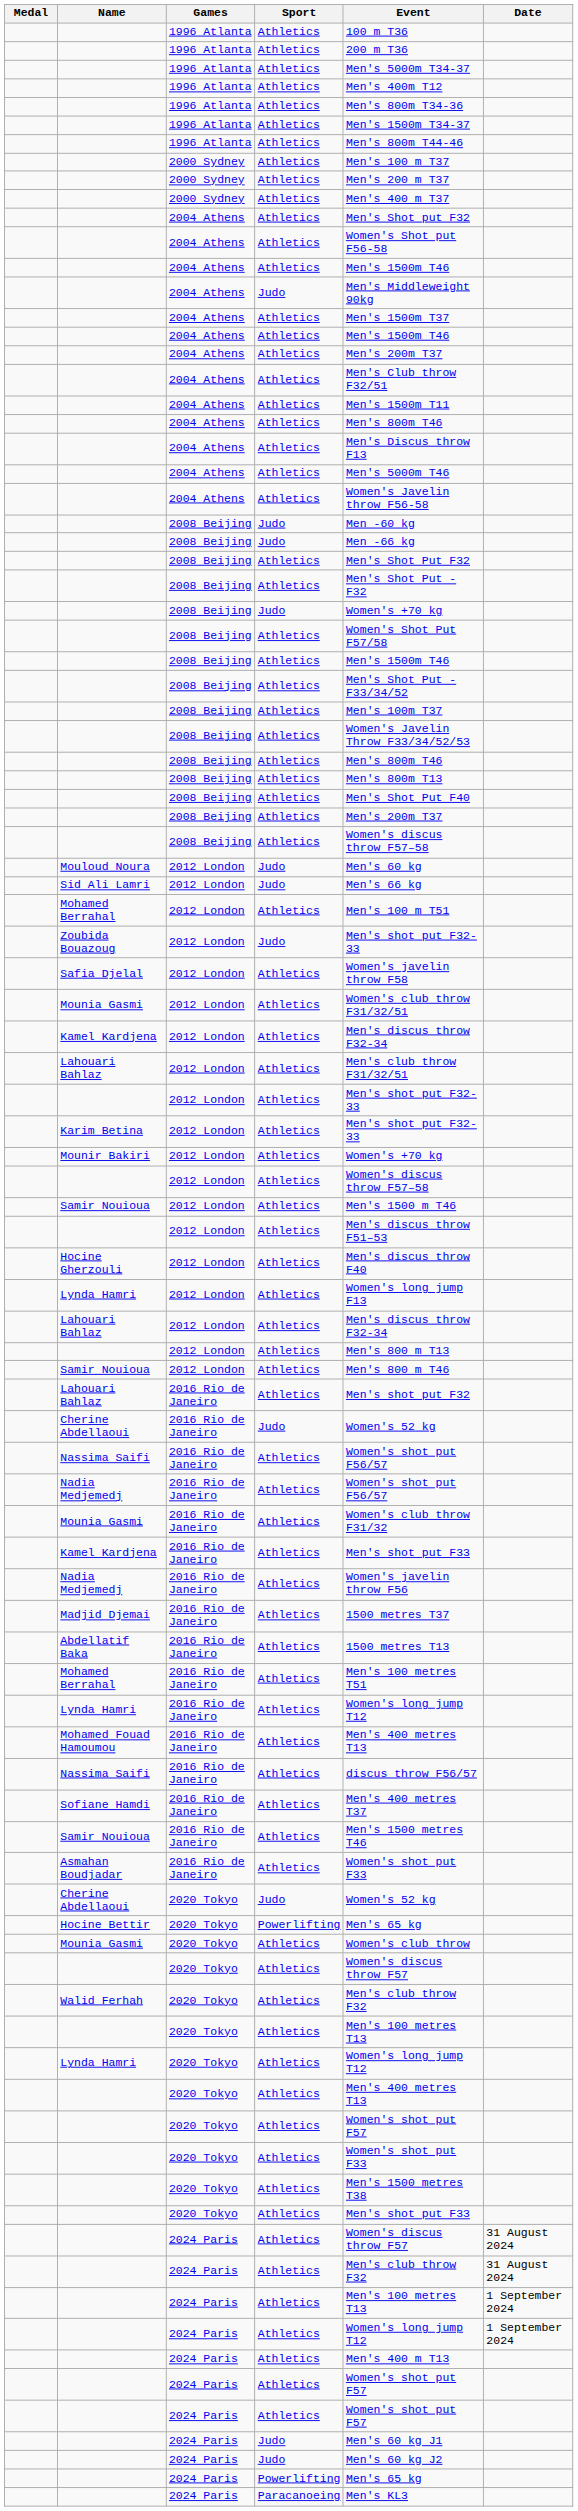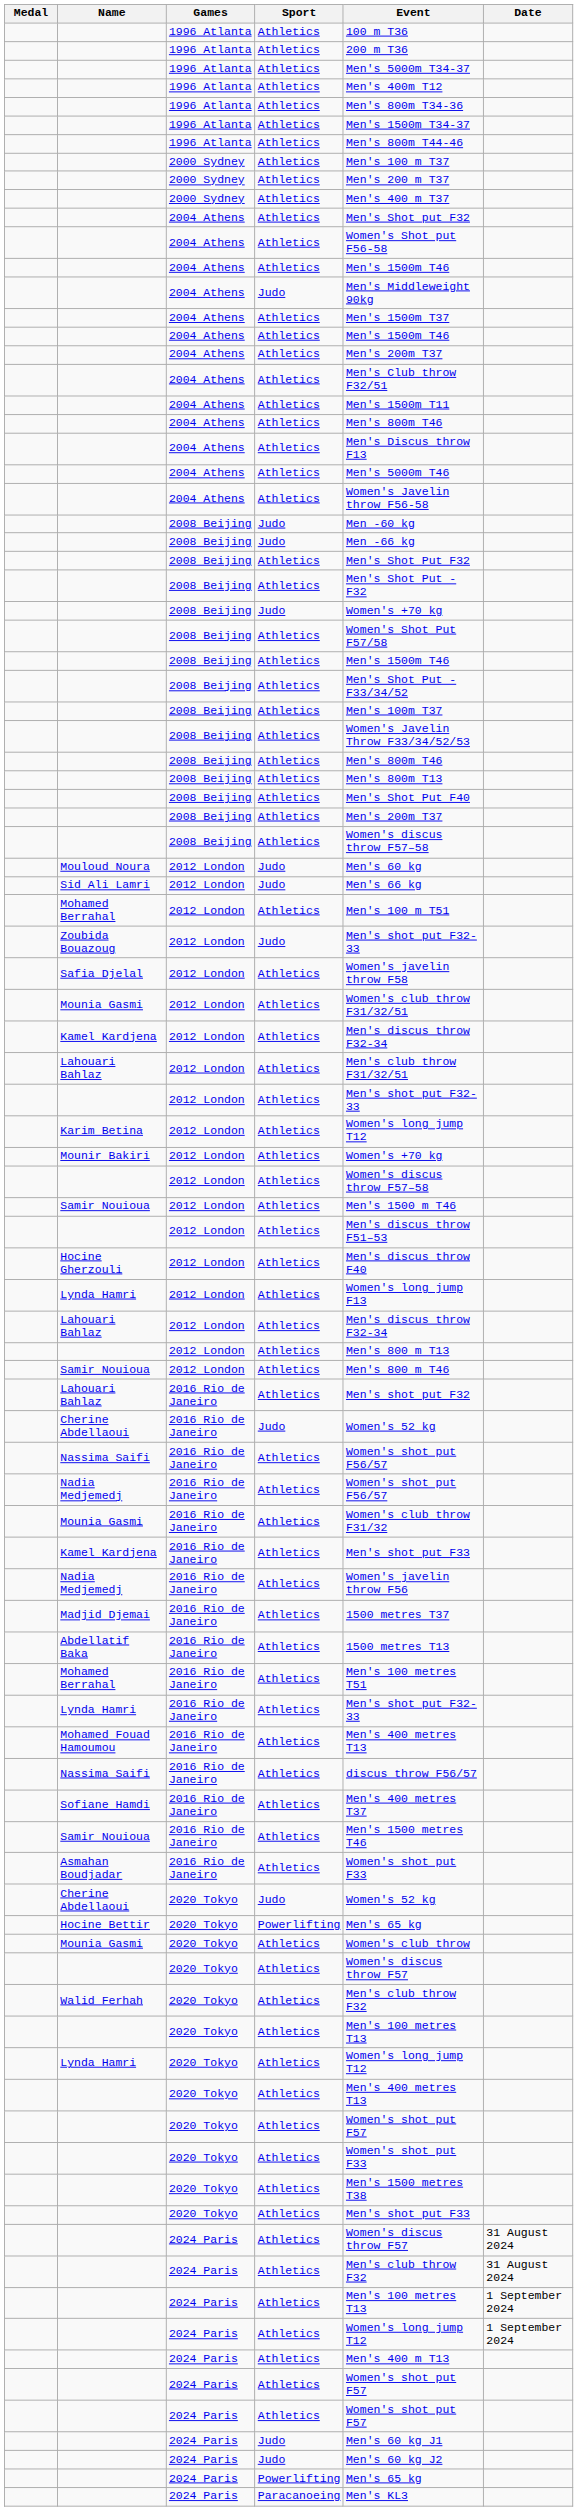Karim Betina | Event: Men's shot put F32-33 -> Women's long jump T12
Lynda Hamri / 2016 Rio de Janeiro | Event: Women's long jump T12 -> Men's shot put F32-33
